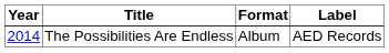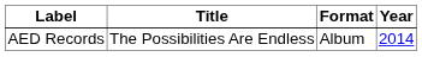columns swapped: Year <-> Label
